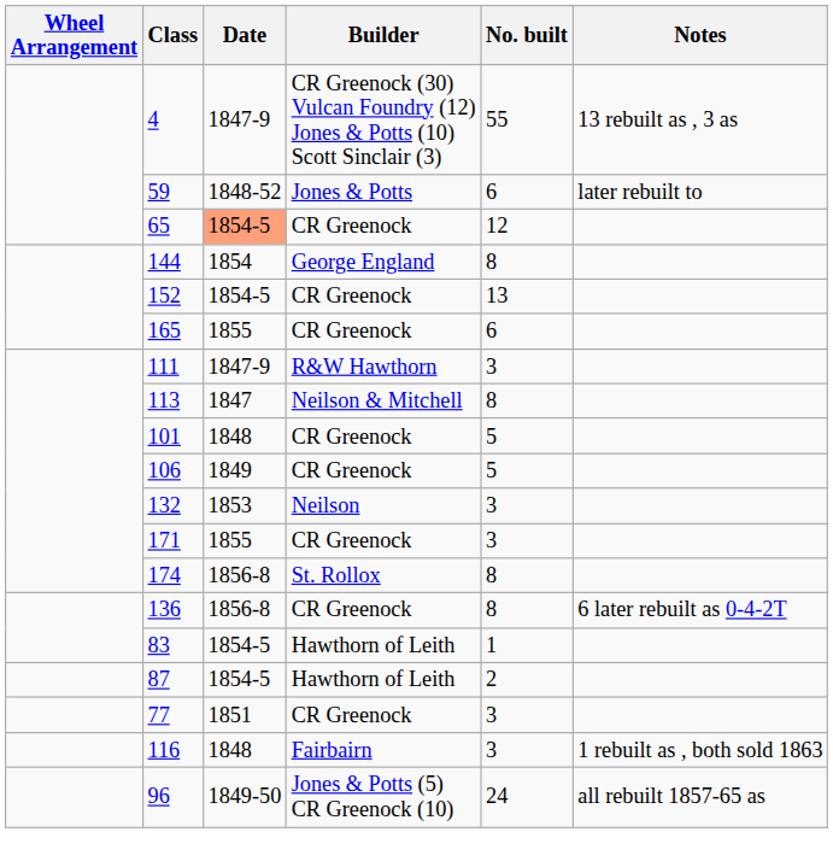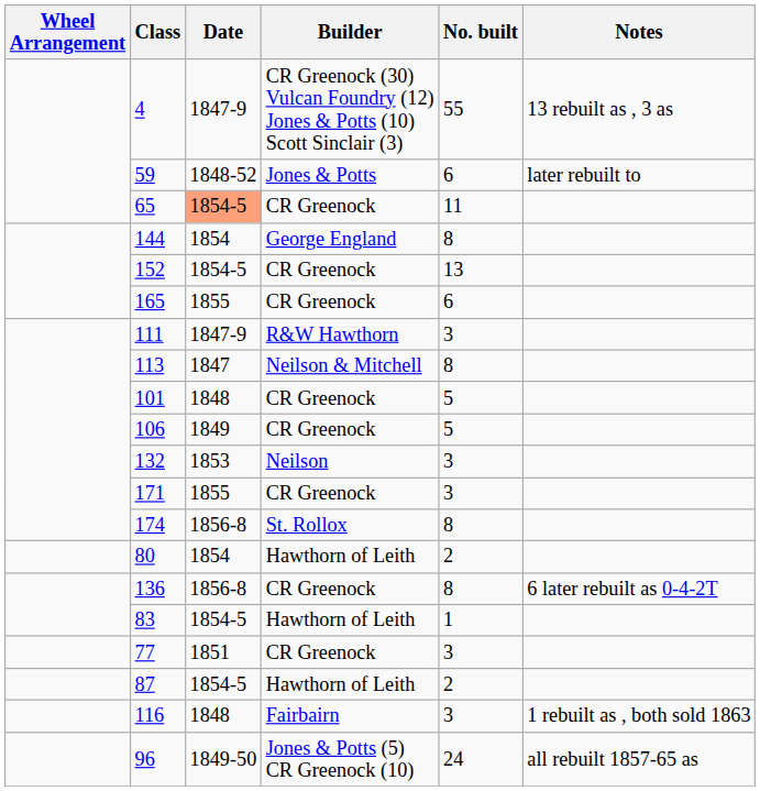65 | No. built: 12 -> 11
+ row: 80 | 1854 | Hawthorn of Leith | 2
rows swapped: 87 <-> 77
